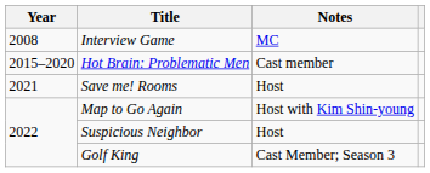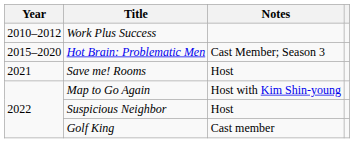- row: 2008 | Interview Game | MC
+ row: 2010–2012 | Work Plus Success
Hot Brain: Problematic Men | Notes: Cast member -> Cast Member; Season 3
Golf King | Notes: Cast Member; Season 3 -> Cast member
